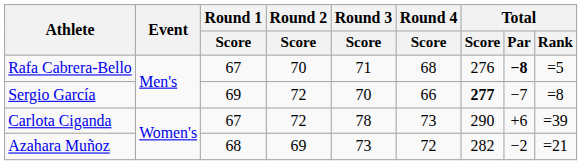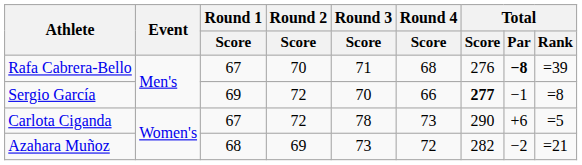Rafa Cabrera-Bello | Total / Rank: =5 -> =39
Sergio García | Total / Par: −7 -> −1
Carlota Ciganda | Total / Rank: =39 -> =5
